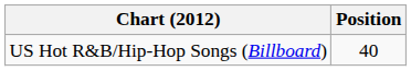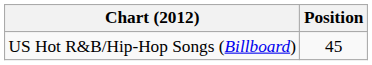US Hot R&B/Hip-Hop Songs (Billboard) | Position: 40 -> 45
